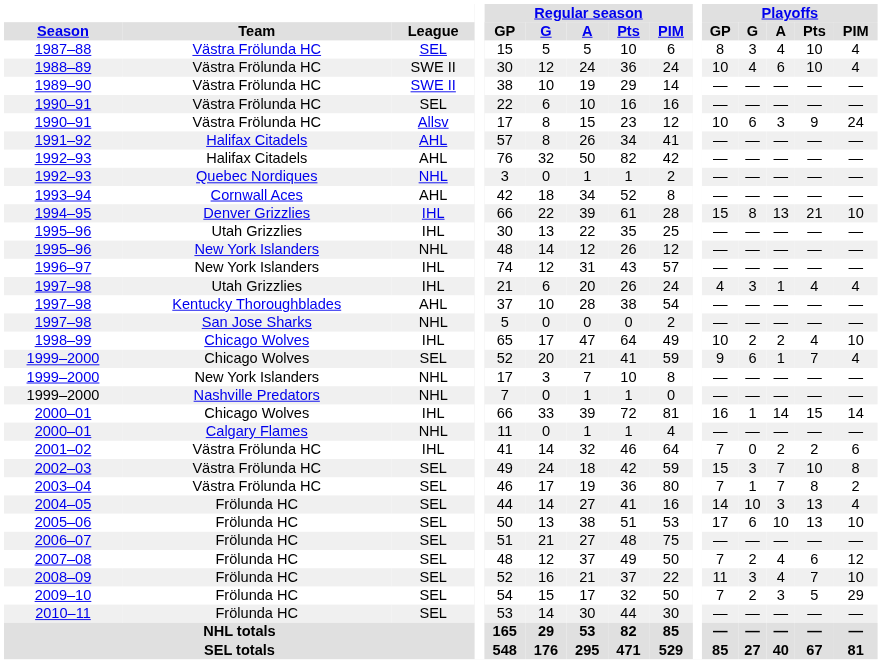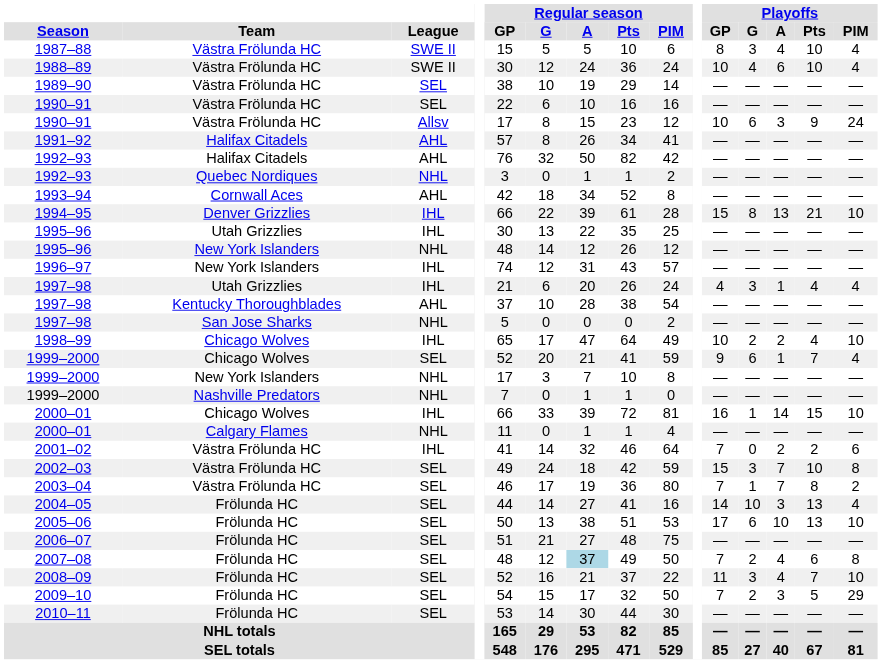1987–88 | League: SEL -> SWE II
1989–90 | League: SWE II -> SEL
2000–01 / Chicago Wolves | Playoffs / PIM: 14 -> 10
2007–08 | Regular season / A: no background -> lightblue background
2007–08 | Playoffs / PIM: 12 -> 8
